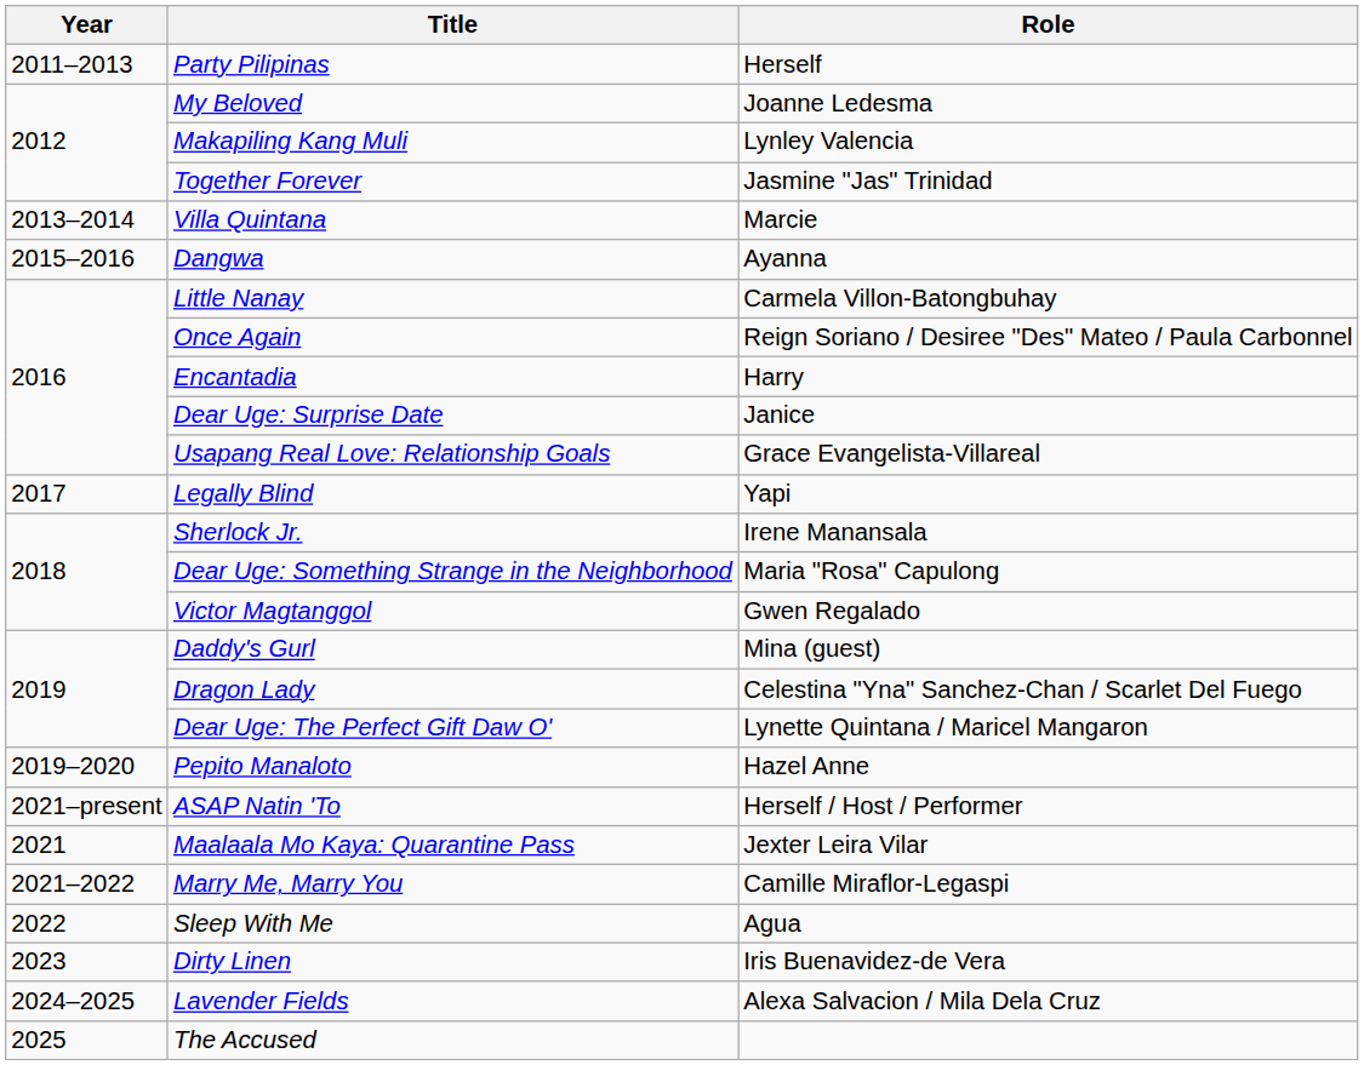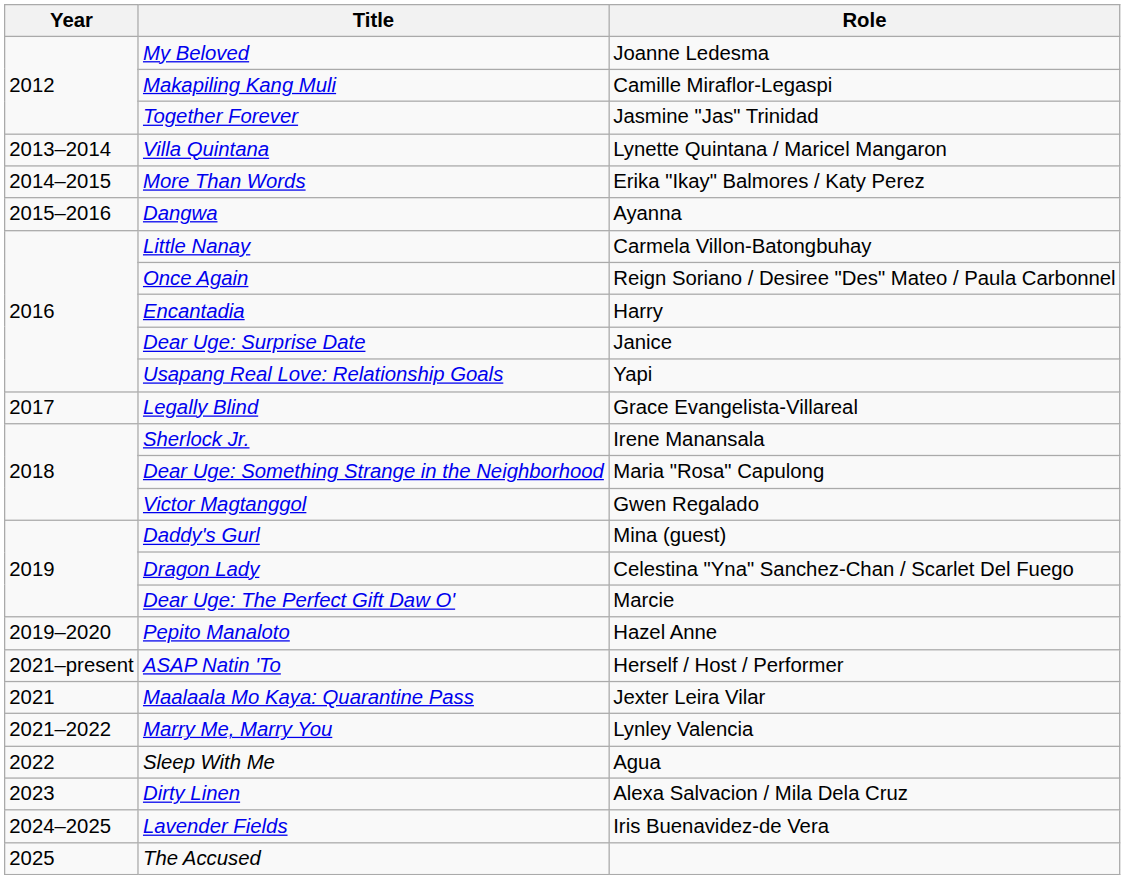- row: 2011–2013 | Party Pilipinas | Herself
Makapiling Kang Muli | Role: Lynley Valencia -> Camille Miraflor-Legaspi
Villa Quintana | Role: Marcie -> Lynette Quintana / Maricel Mangaron
+ row: 2014–2015 | More Than Words | Erika "Ikay" Balmores / Katy Perez
Usapang Real Love: Relationship Goals | Role: Grace Evangelista-Villareal -> Yapi
Legally Blind | Role: Yapi -> Grace Evangelista-Villareal
Dear Uge: The Perfect Gift Daw O' | Role: Lynette Quintana / Maricel Mangaron -> Marcie
Marry Me, Marry You | Role: Camille Miraflor-Legaspi -> Lynley Valencia
Dirty Linen | Role: Iris Buenavidez-de Vera -> Alexa Salvacion / Mila Dela Cruz
Lavender Fields | Role: Alexa Salvacion / Mila Dela Cruz -> Iris Buenavidez-de Vera
